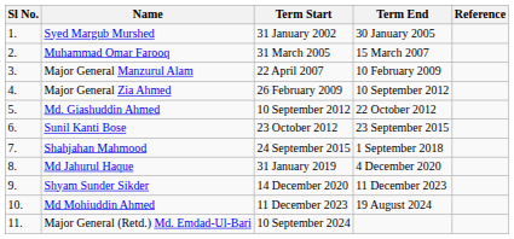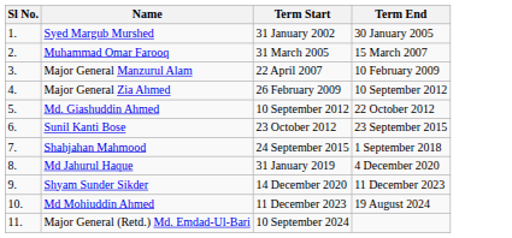- column: Reference
